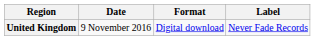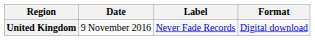columns swapped: Format <-> Label
